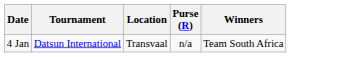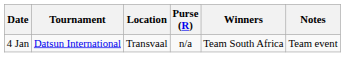+ column: Notes | Team event
